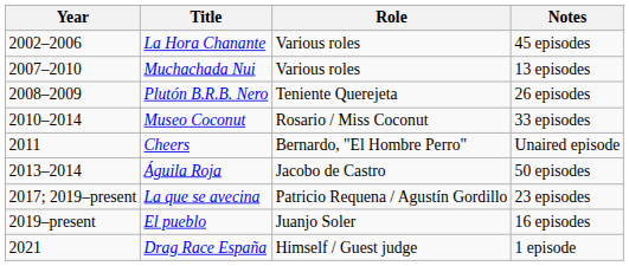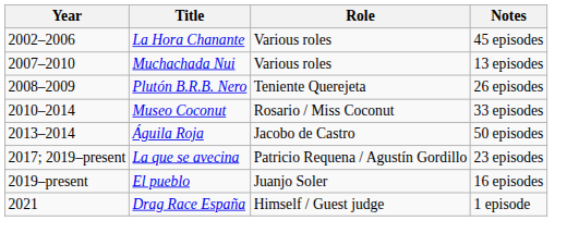- row: 2011 | Cheers | Bernardo, "El Hombre Perro" | Unaired episode
